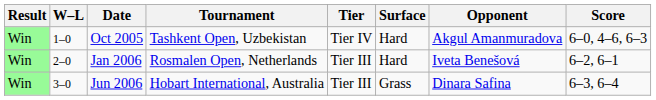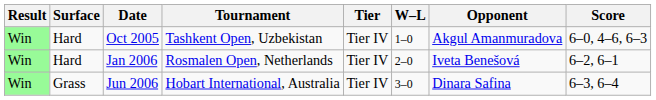columns swapped: W–L <-> Surface
Jan 2006 | Tier: Tier III -> Tier IV
Jun 2006 | Tier: Tier III -> Tier IV
